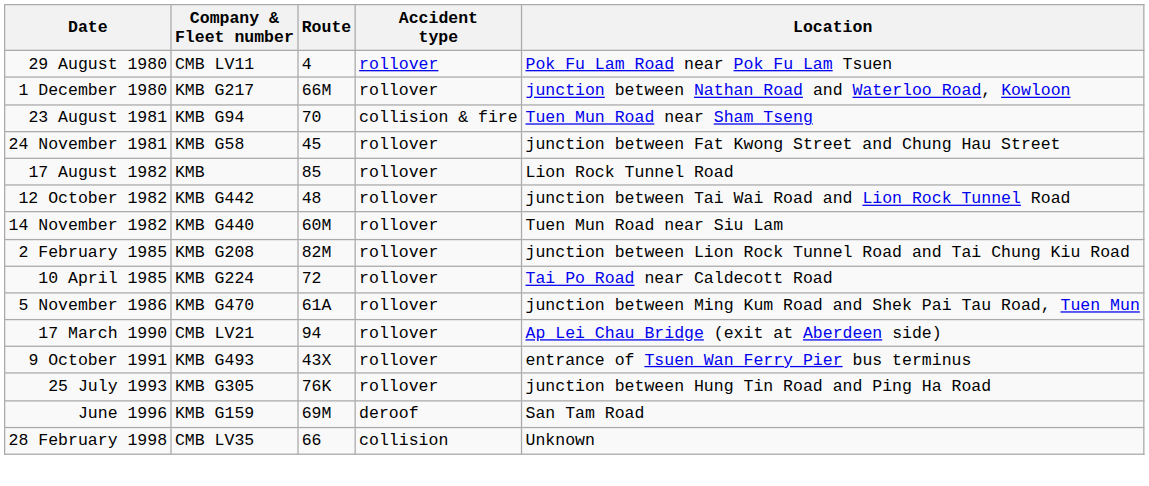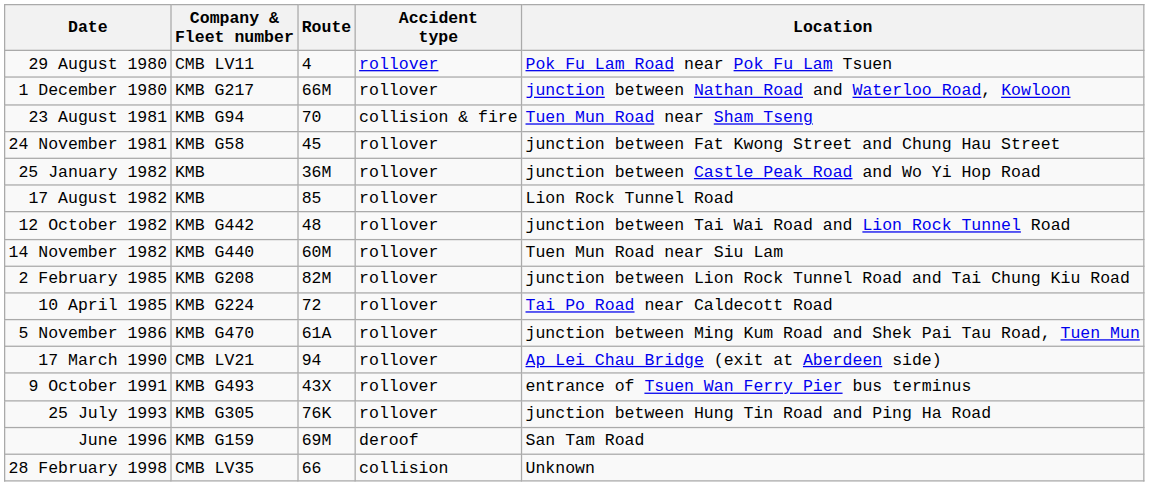+ row: 25 January 1982 | KMB | 36M | rollover | junction between Castle Peak Road and Wo Yi Hop Road
